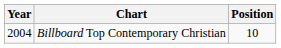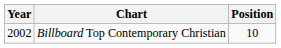Billboard Top Contemporary Christian | Year: 2004 -> 2002
